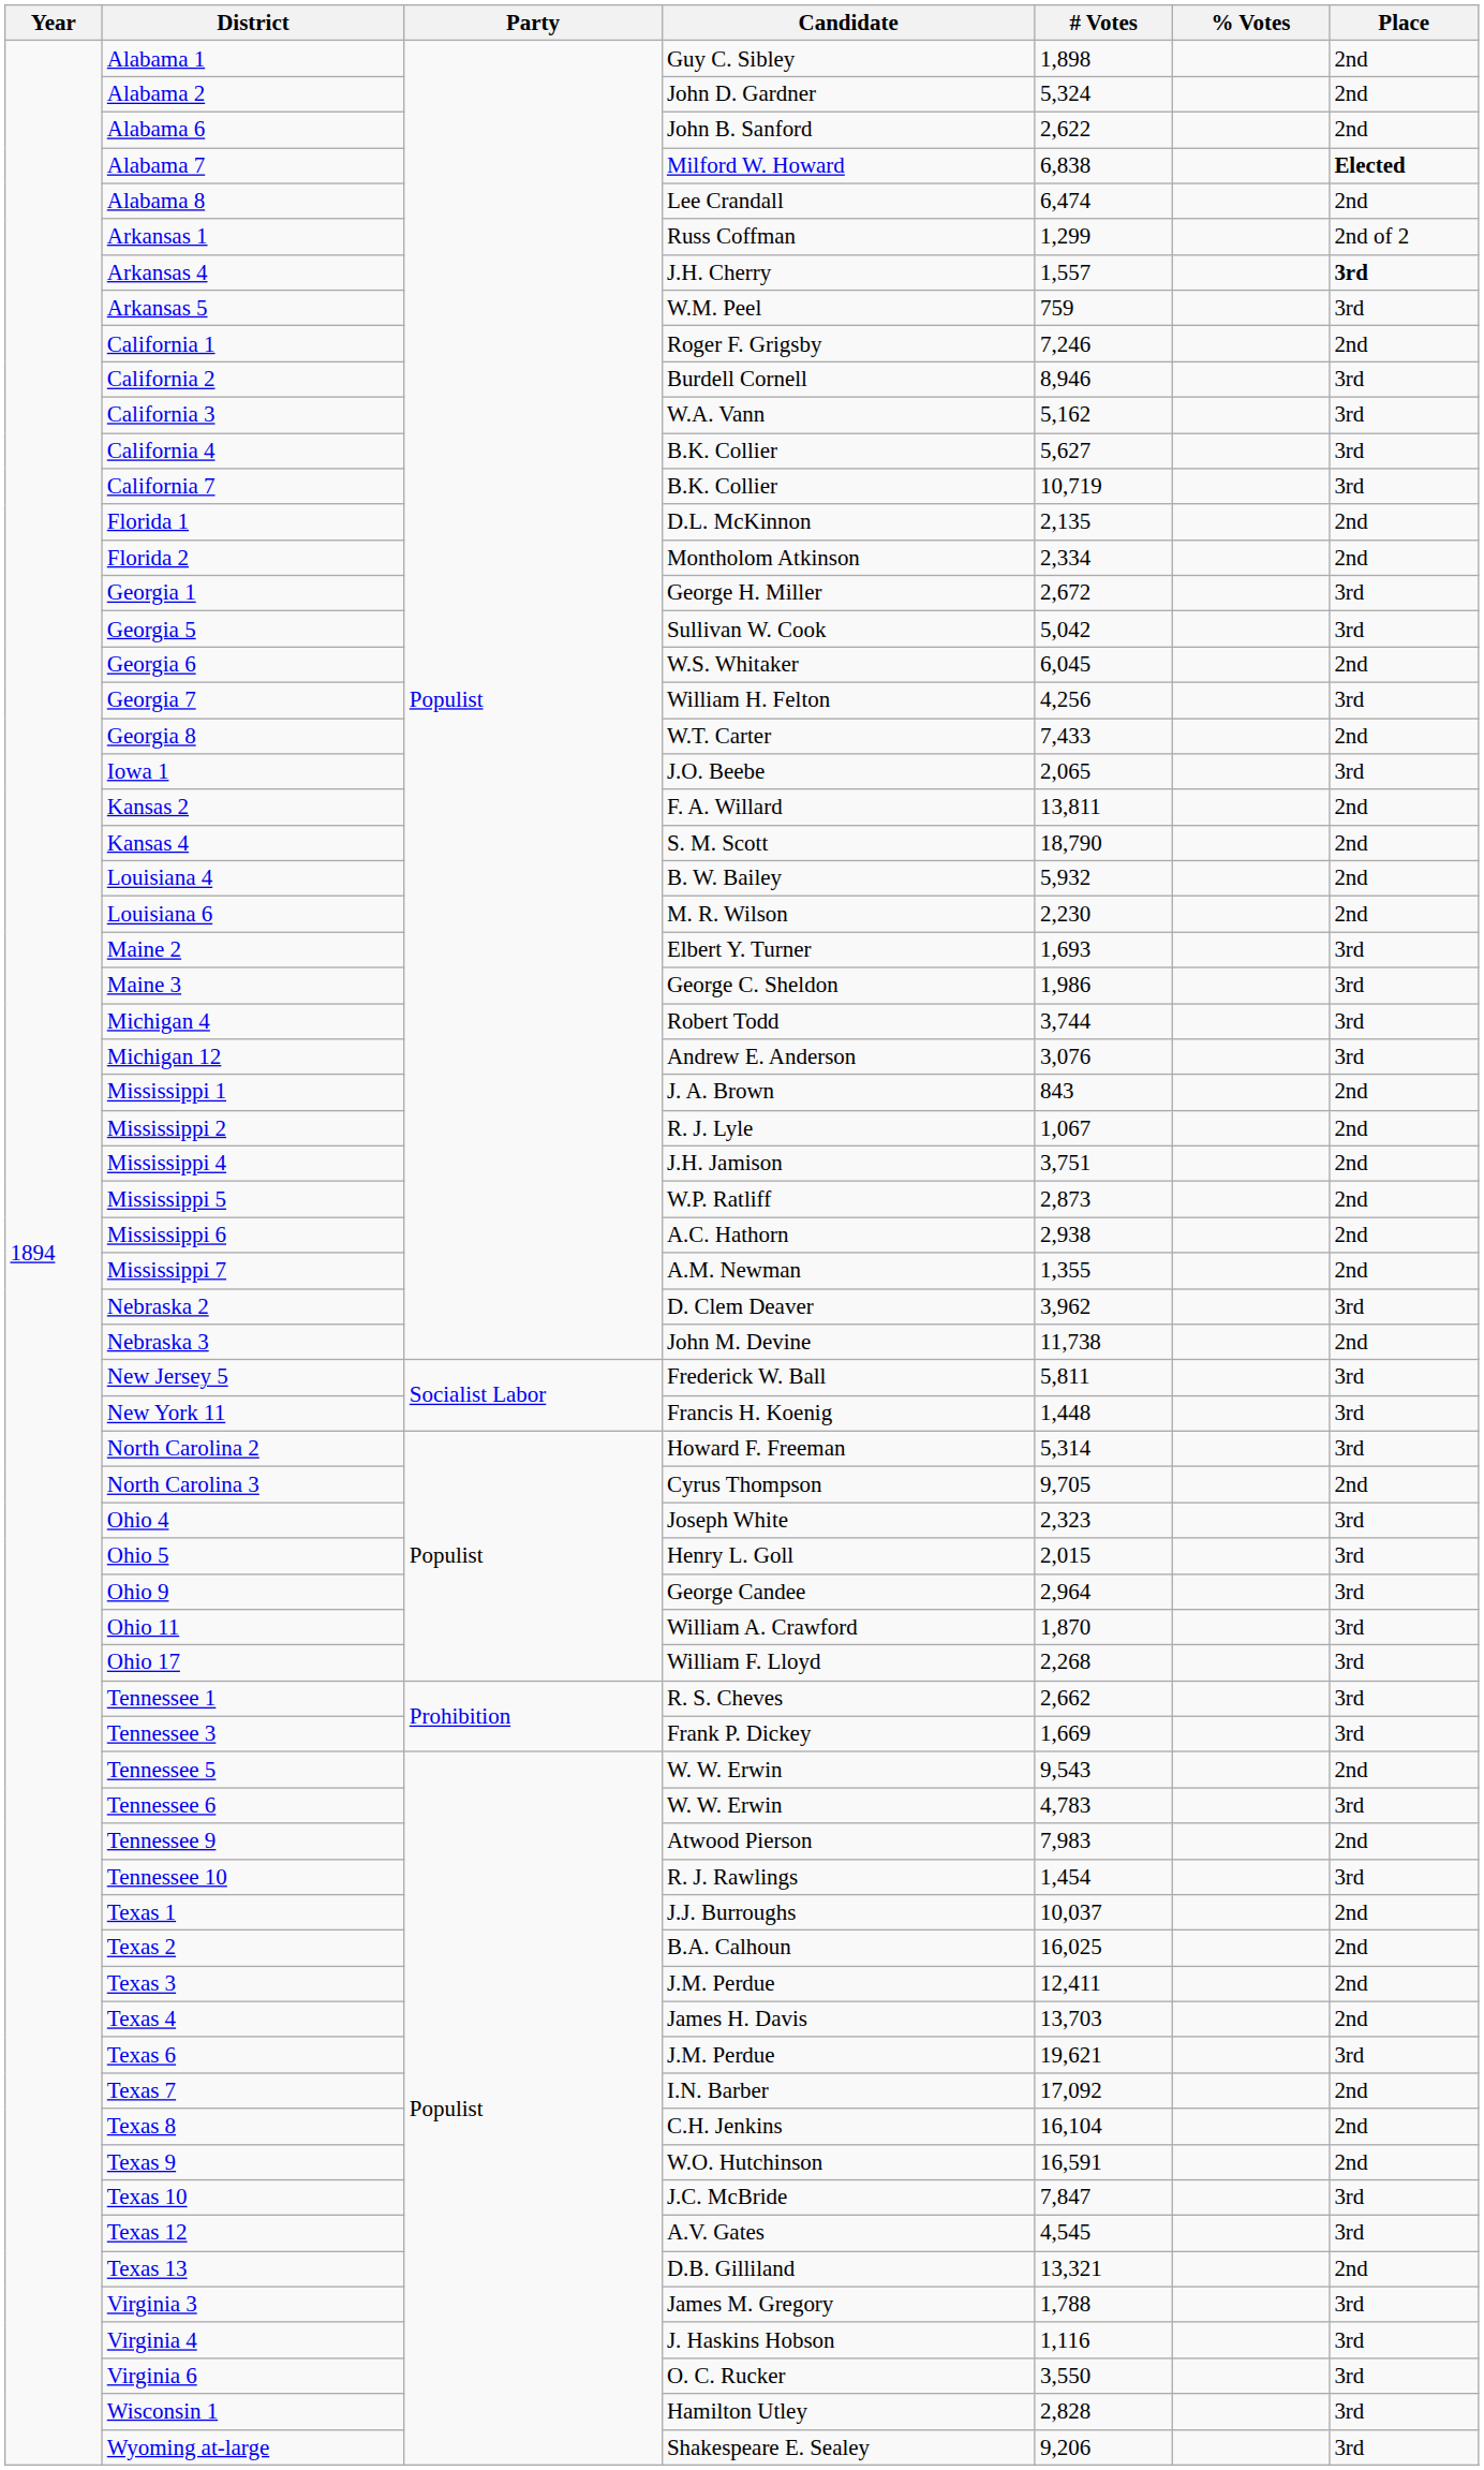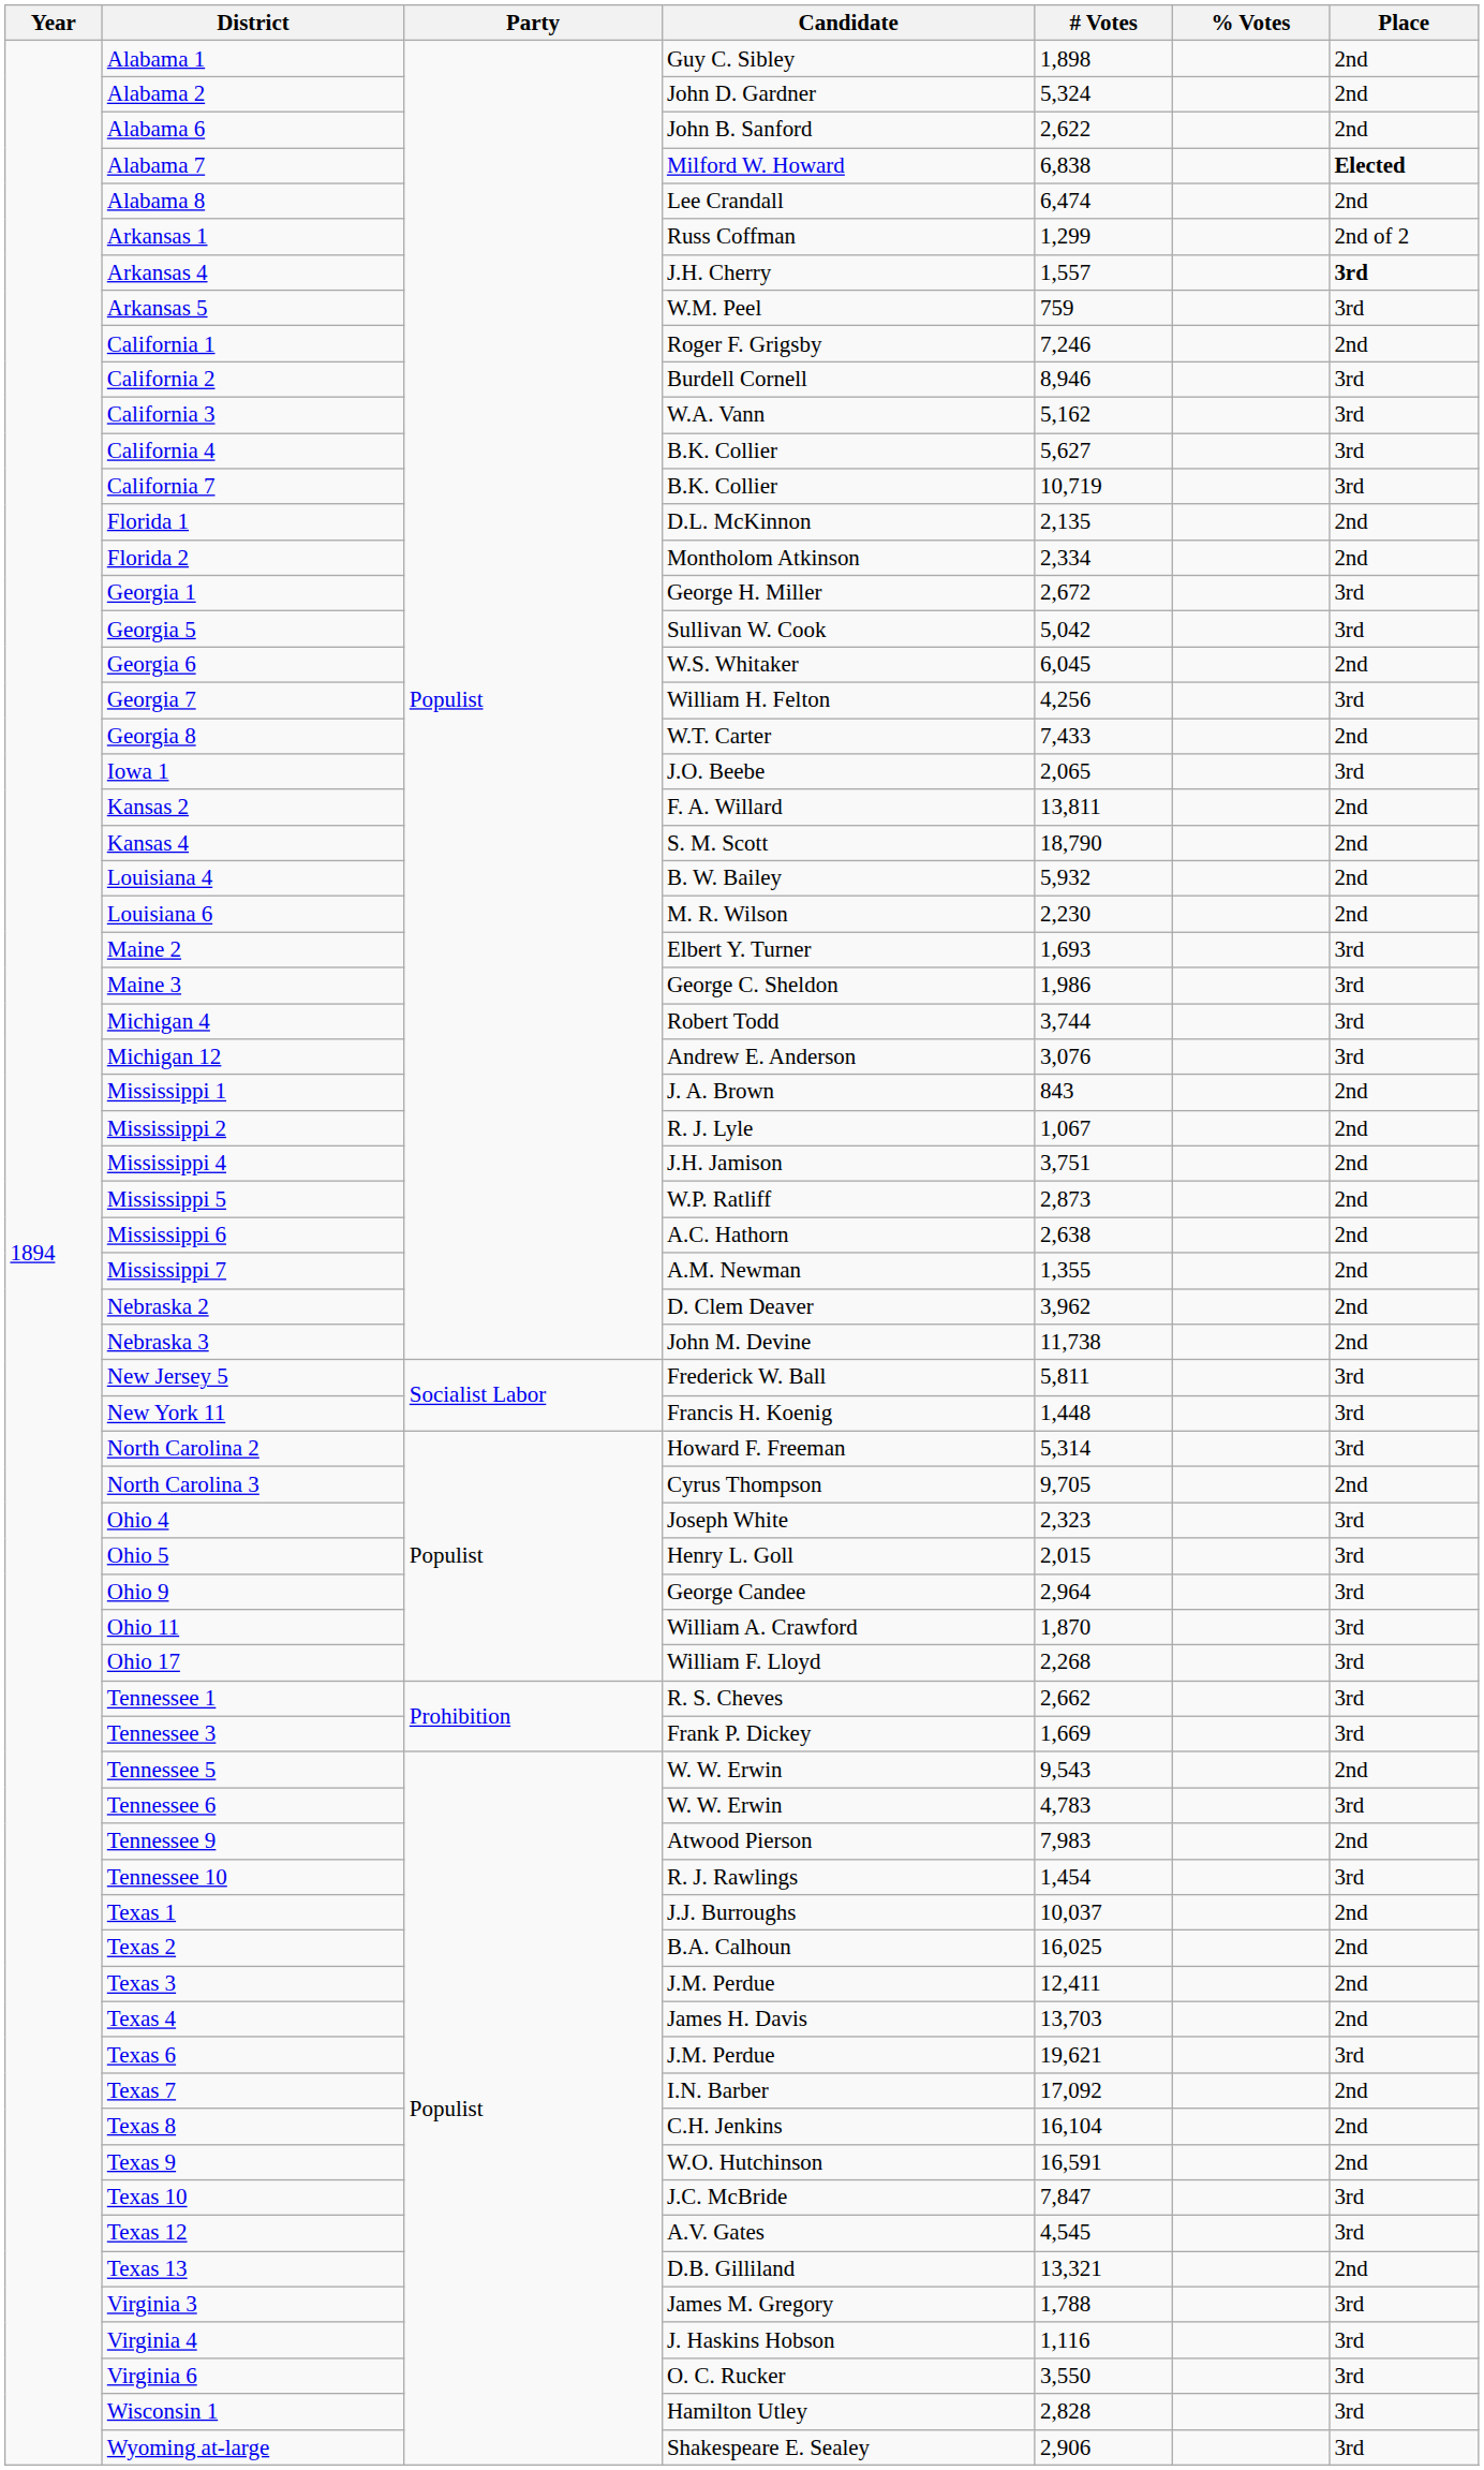Mississippi 6 | # Votes: 2,938 -> 2,638
Nebraska 2 | Place: 3rd -> 2nd
Wyoming at-large | # Votes: 9,206 -> 2,906
